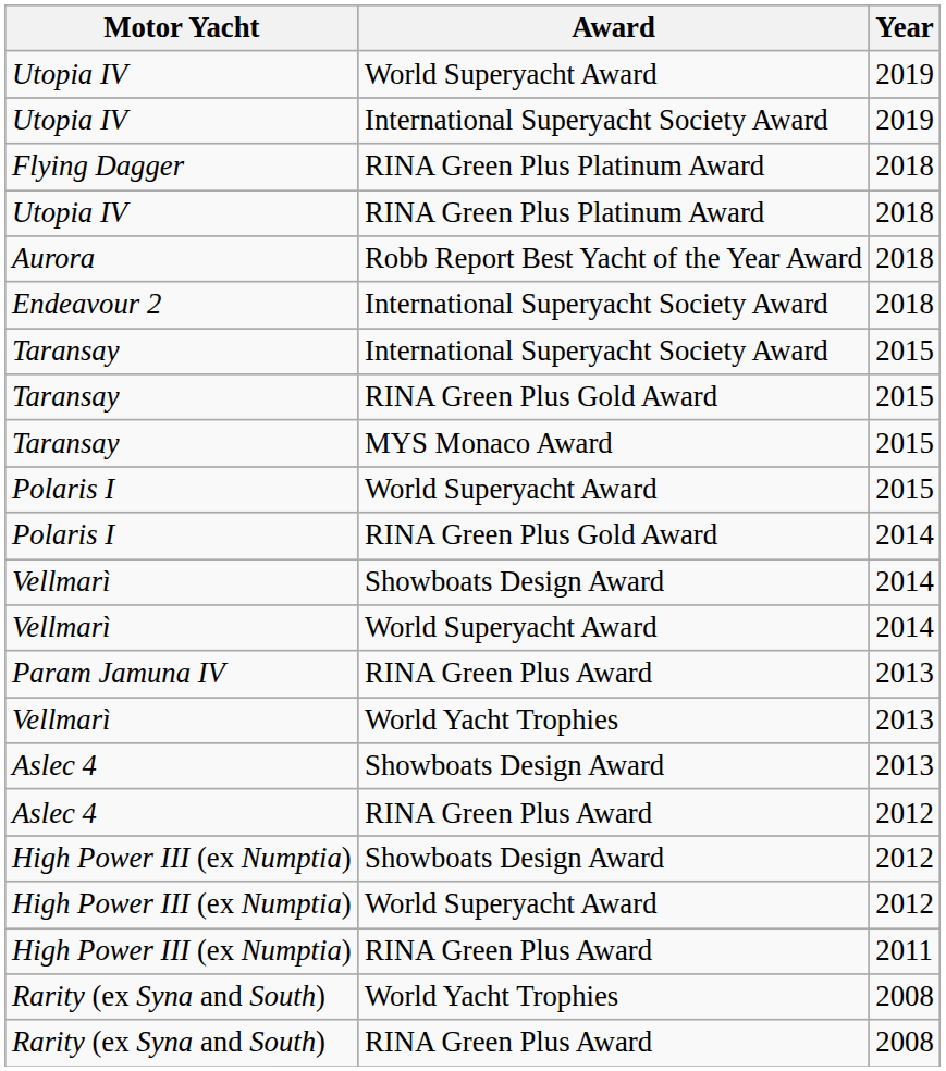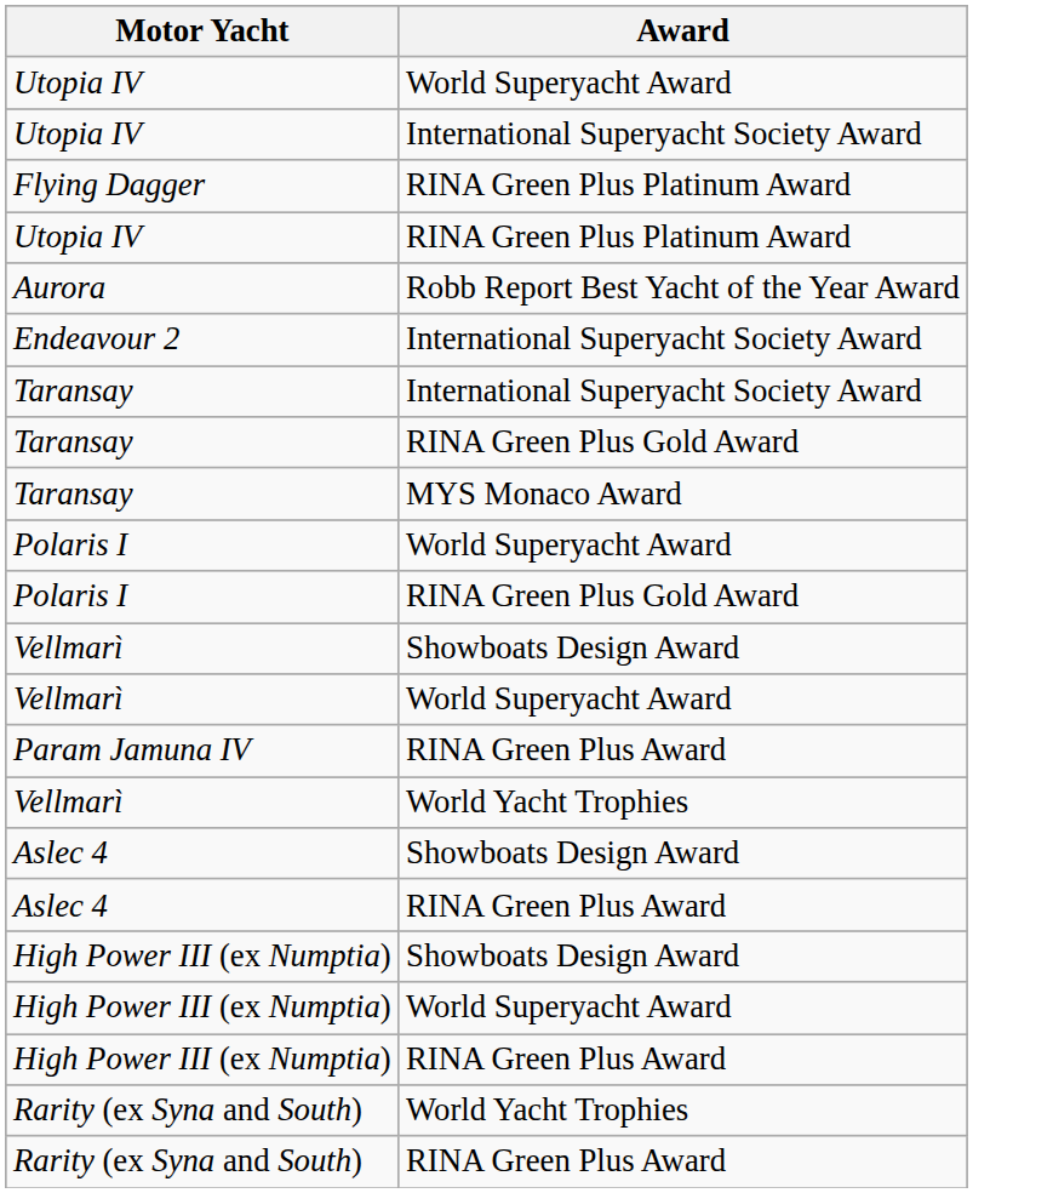- column: Year | 2019 | 2019 | 2018 | 2018 | 2018 | 2018 | 2015 | 2015 | 2015 | 2015 | 2014 | 2014 | 2014 | 2013 | 2013 | 2013 | 2012 | 2012 | 2012 | 2011 | 2008 | 2008
